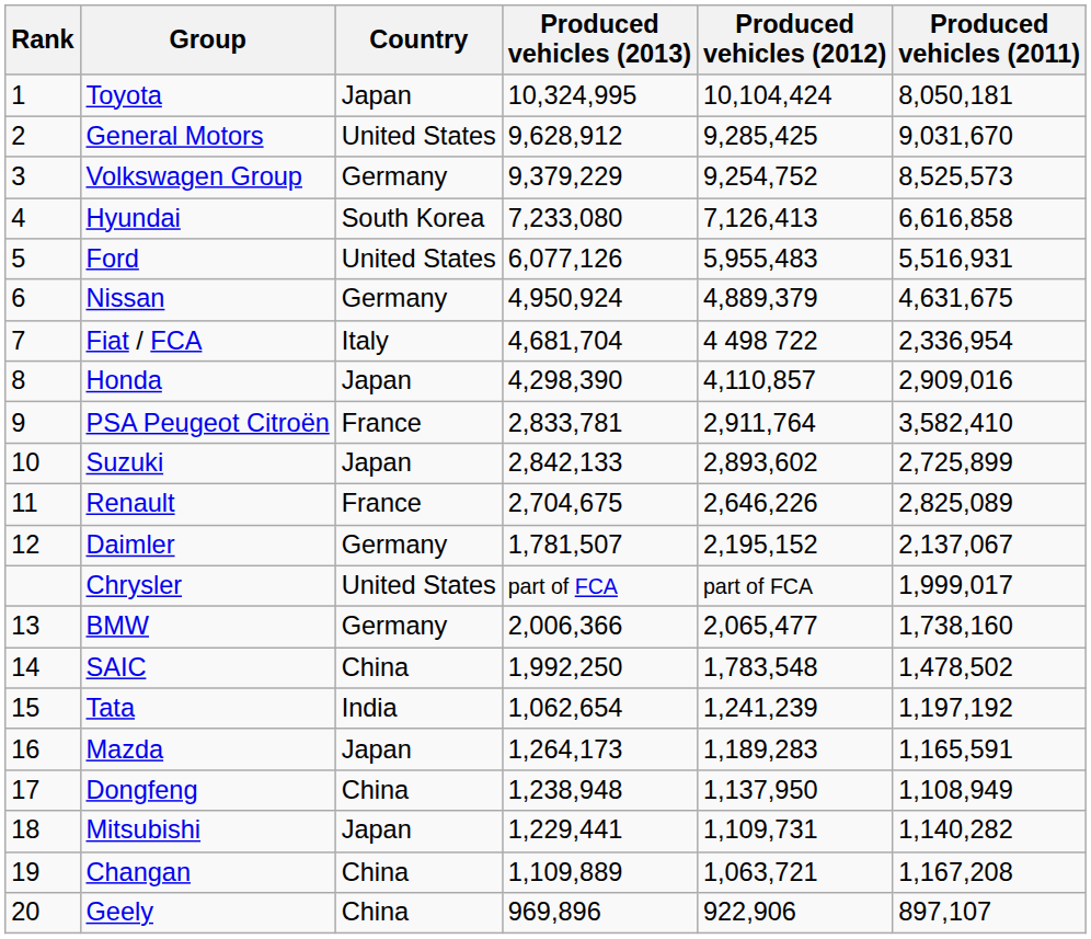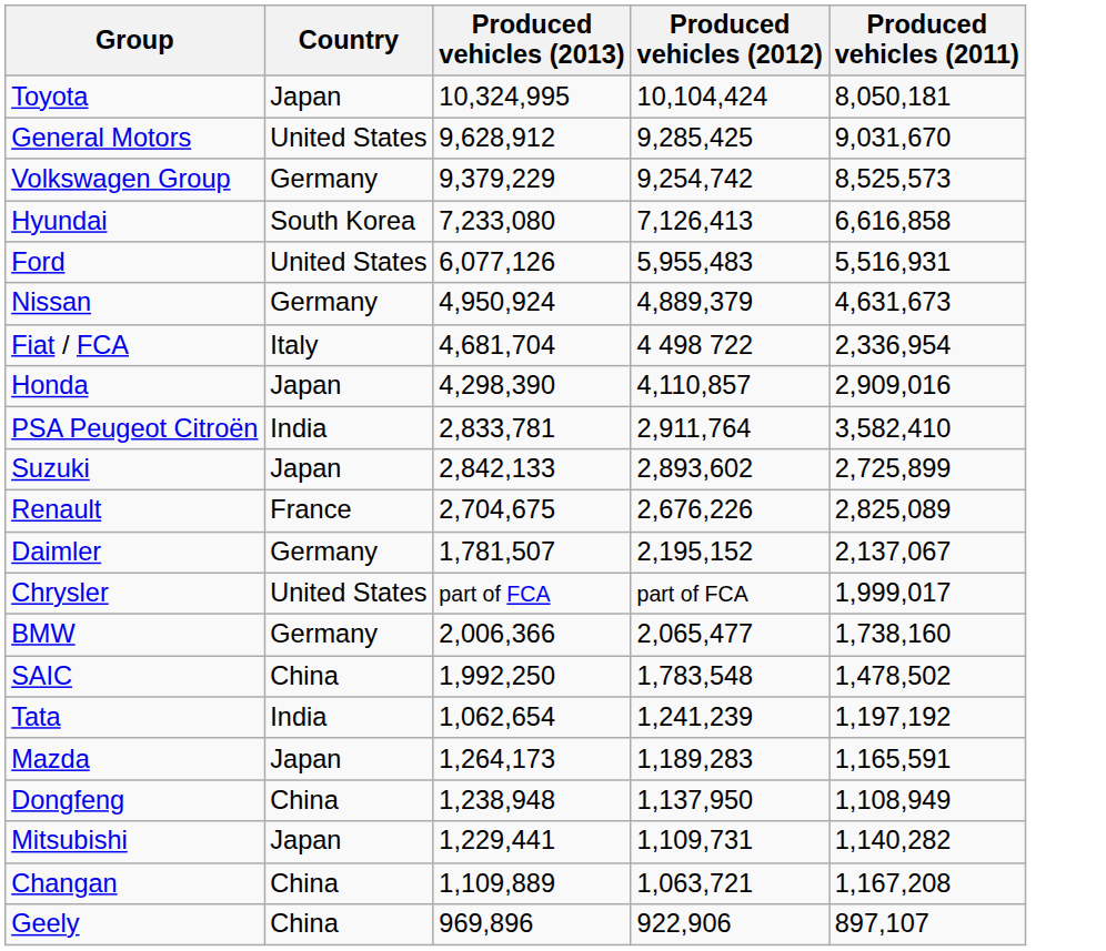- column: Rank | 1 | 2 | 3 | 4 | 5 | 6 | 7 | 8 | 9 | 10 | 11 | 12 | 13 | 14 | 15 | 16 | 17 | 18 | 19 | 20
Volkswagen Group | Produced vehicles (2012): 9,254,752 -> 9,254,742
Nissan | Produced vehicles (2011): 4,631,675 -> 4,631,673
PSA Peugeot Citroën | Country: France -> India
Renault | Produced vehicles (2012): 2,646,226 -> 2,676,226
